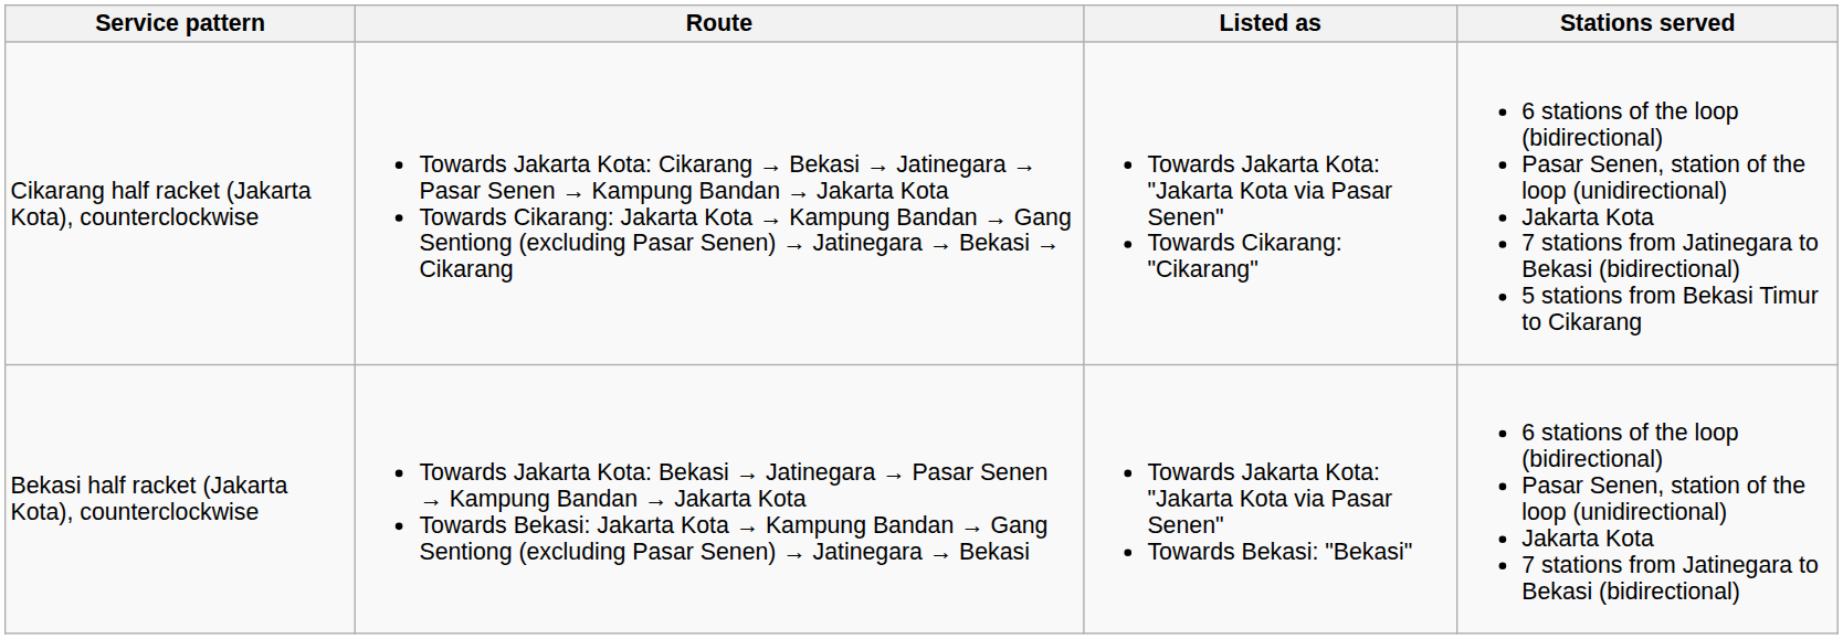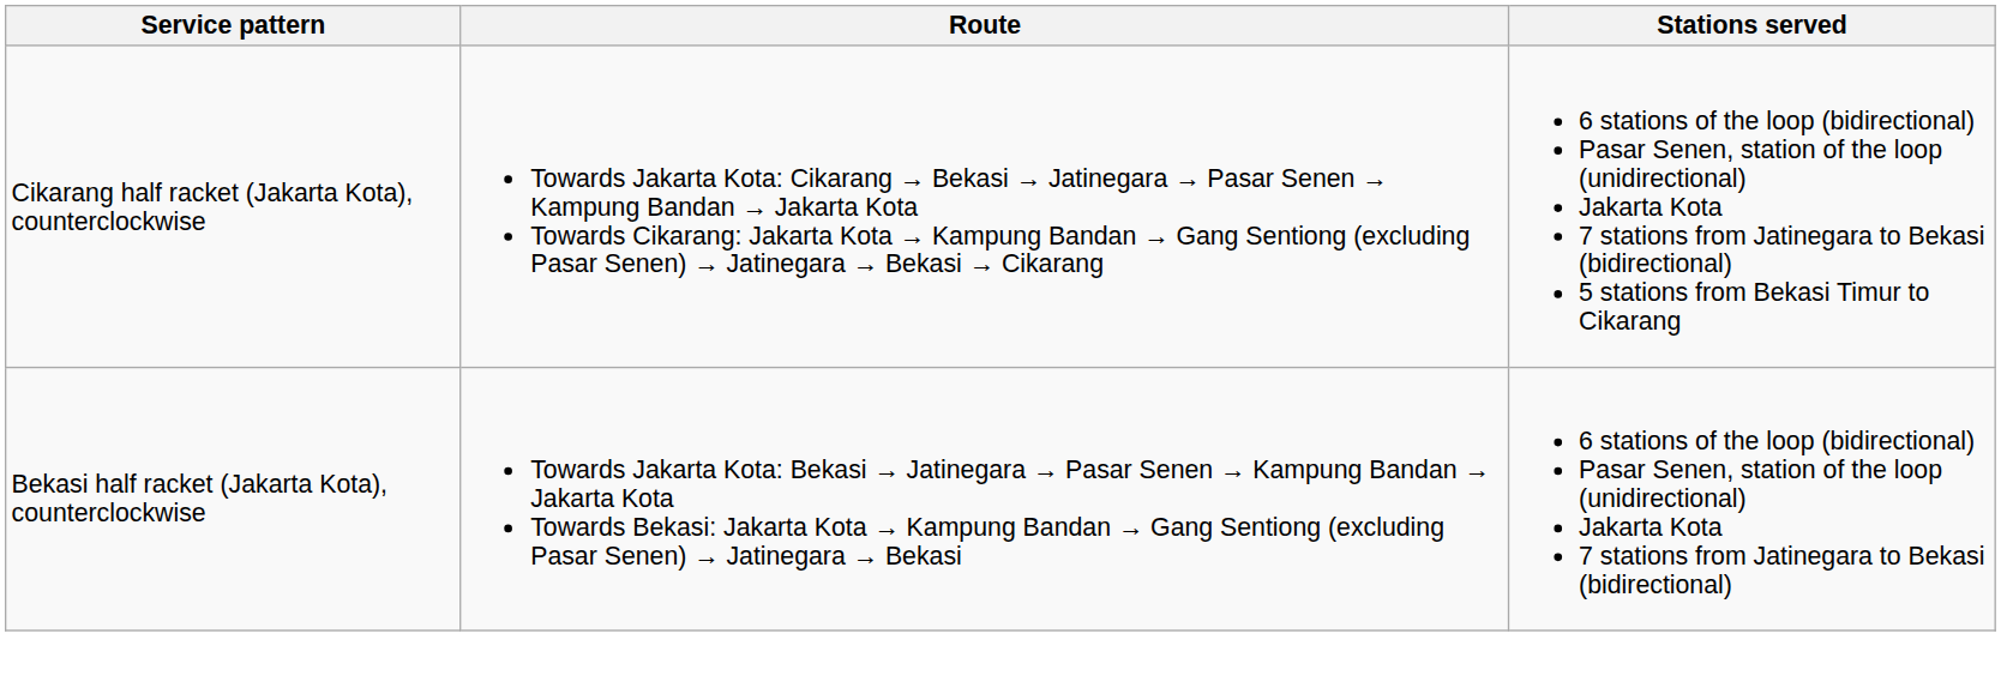- column: Listed as | Towards Jakarta Kota: "Jakarta Kota via Pasar Senen" Towards Cikarang: "Cikarang" | Towards Jakarta Kota: "Jakarta Kota via Pasar Senen" Towards Bekasi: "Bekasi"
